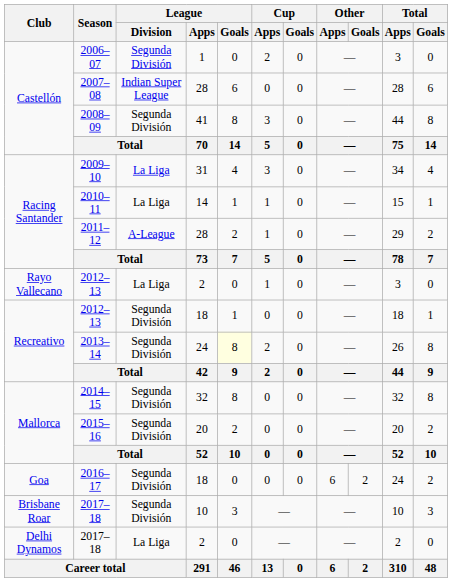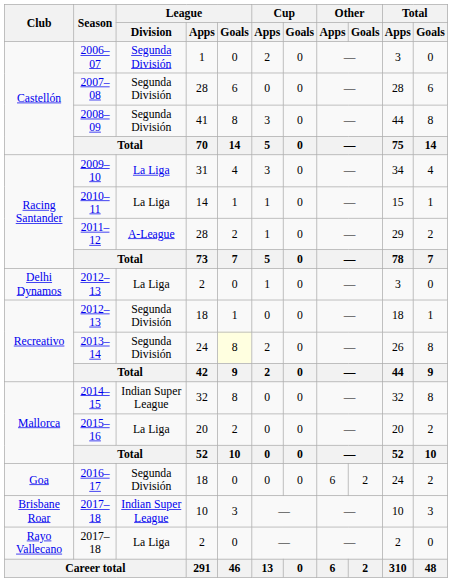2007–08 | League / Division: Indian Super League -> Segunda División
2012–13 / 2 | Club: Rayo Vallecano -> Delhi Dynamos
2014–15 | League / Division: Segunda División -> Indian Super League
2015–16 | League / Division: Segunda División -> La Liga
2017–18 / 10 | League / Division: Segunda División -> Indian Super League
2017–18 / 2 | Club: Delhi Dynamos -> Rayo Vallecano
